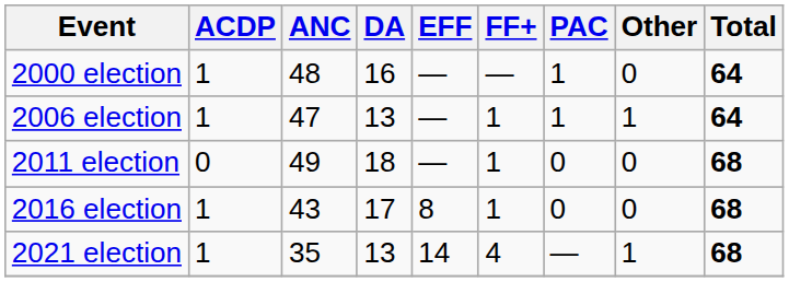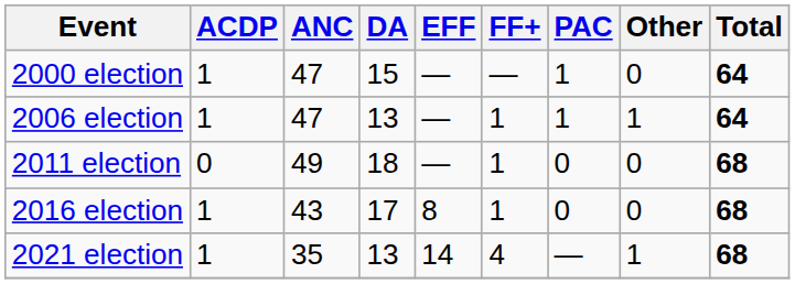2000 election | ANC: 48 -> 47
2000 election | DA: 16 -> 15
